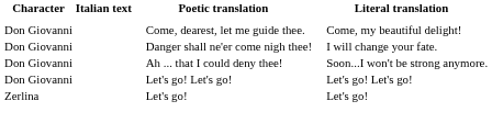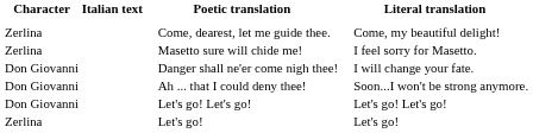Come, dearest, let me guide thee. | Character: Don Giovanni -> Zerlina
+ row: Zerlina | Masetto sure will chide me! | I feel sorry for Masetto.
